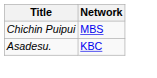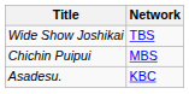+ row: Wide Show Joshikai | TBS
